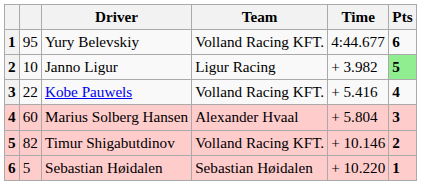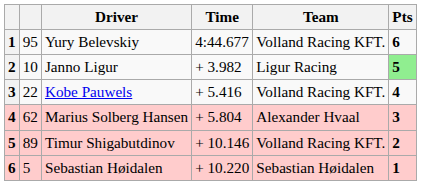columns swapped: Team <-> Time
Marius Solberg Hansen | column 2: 60 -> 62
Timur Shigabutdinov | column 2: 82 -> 89
